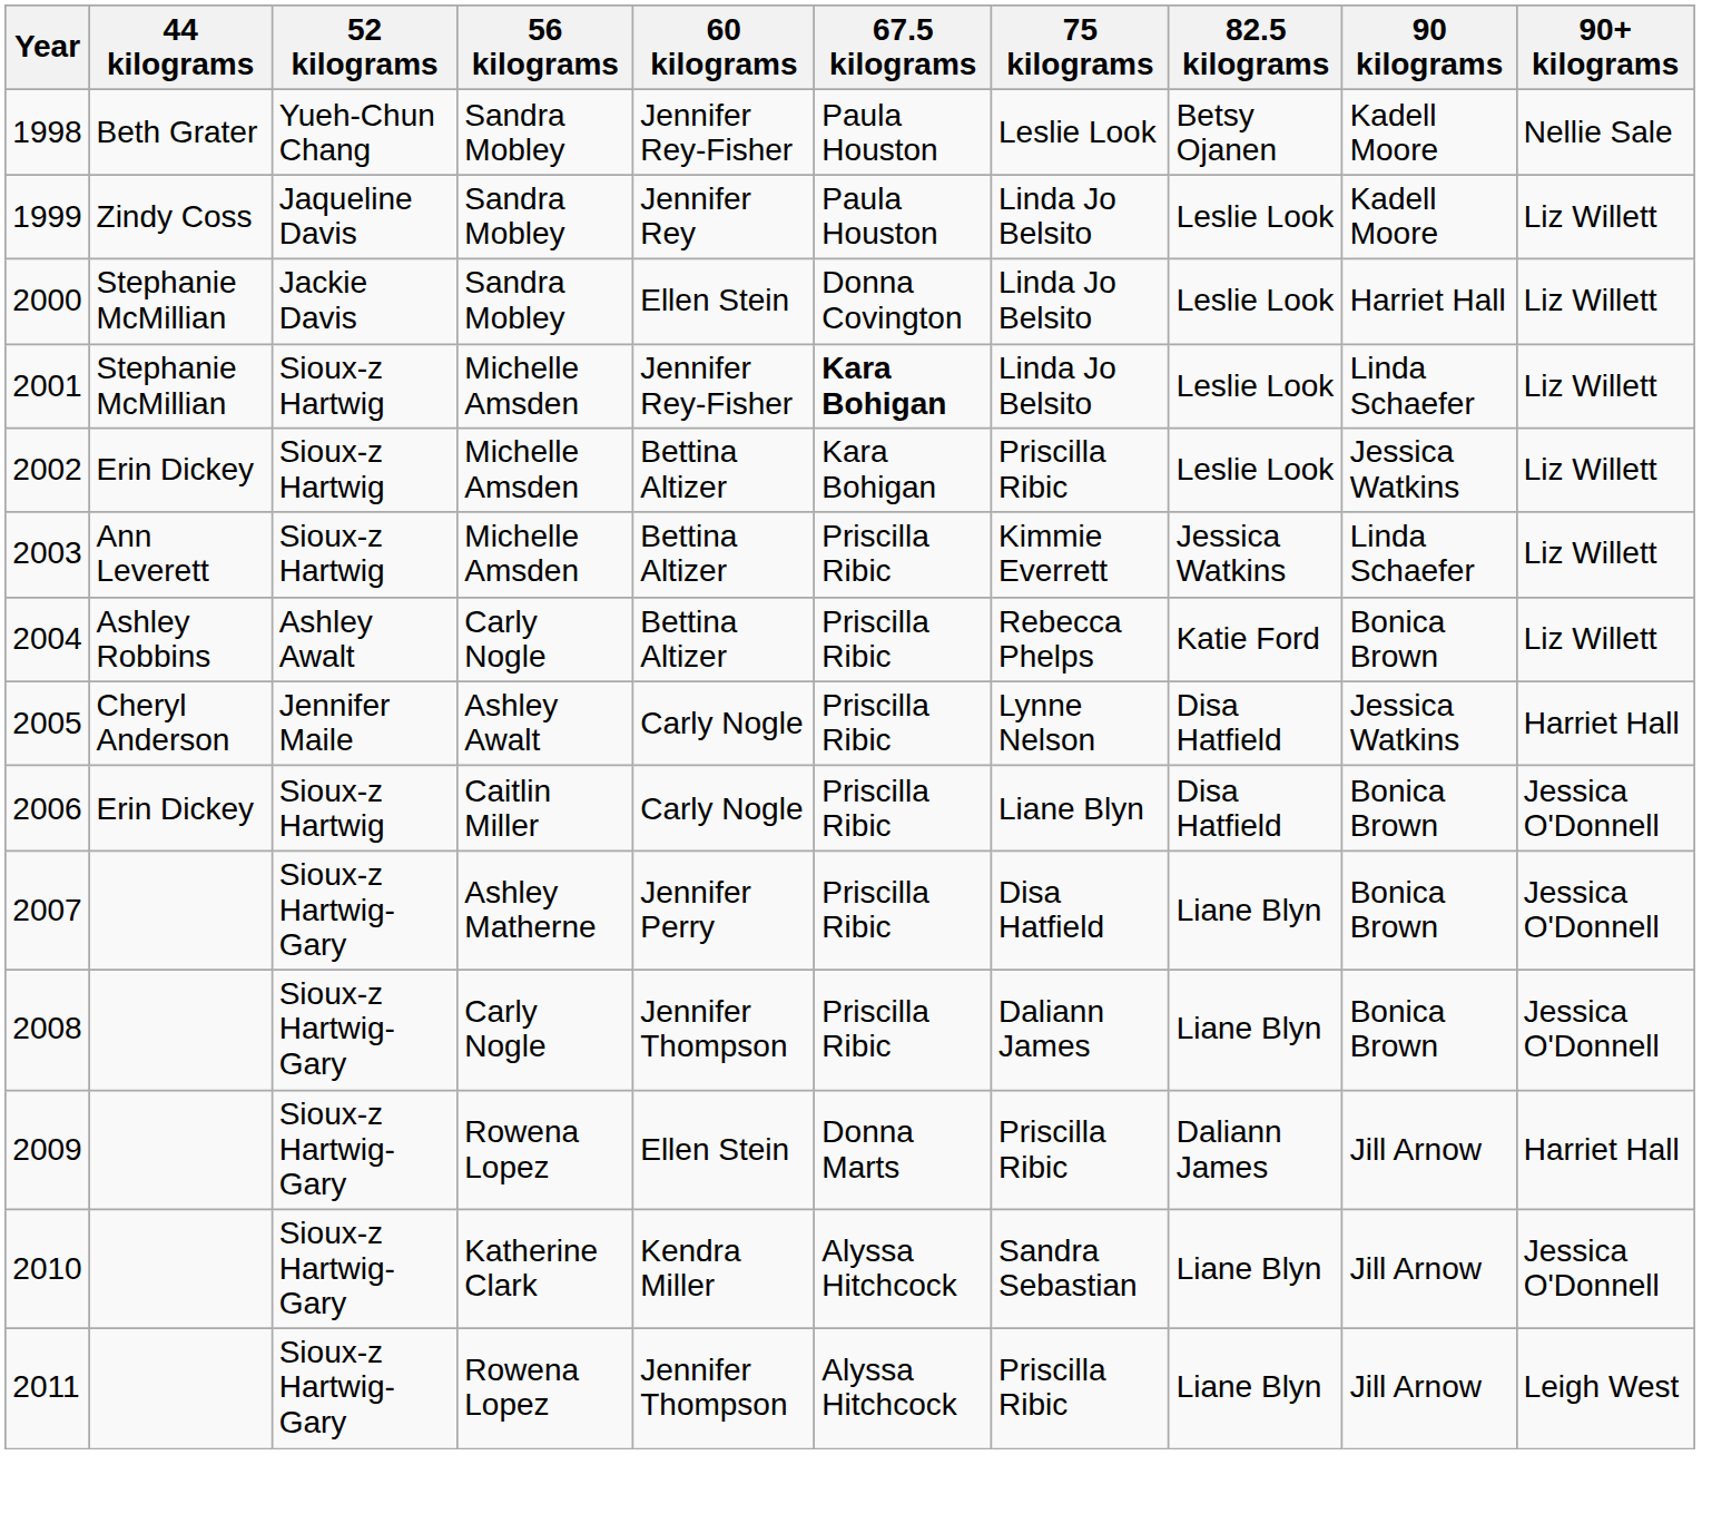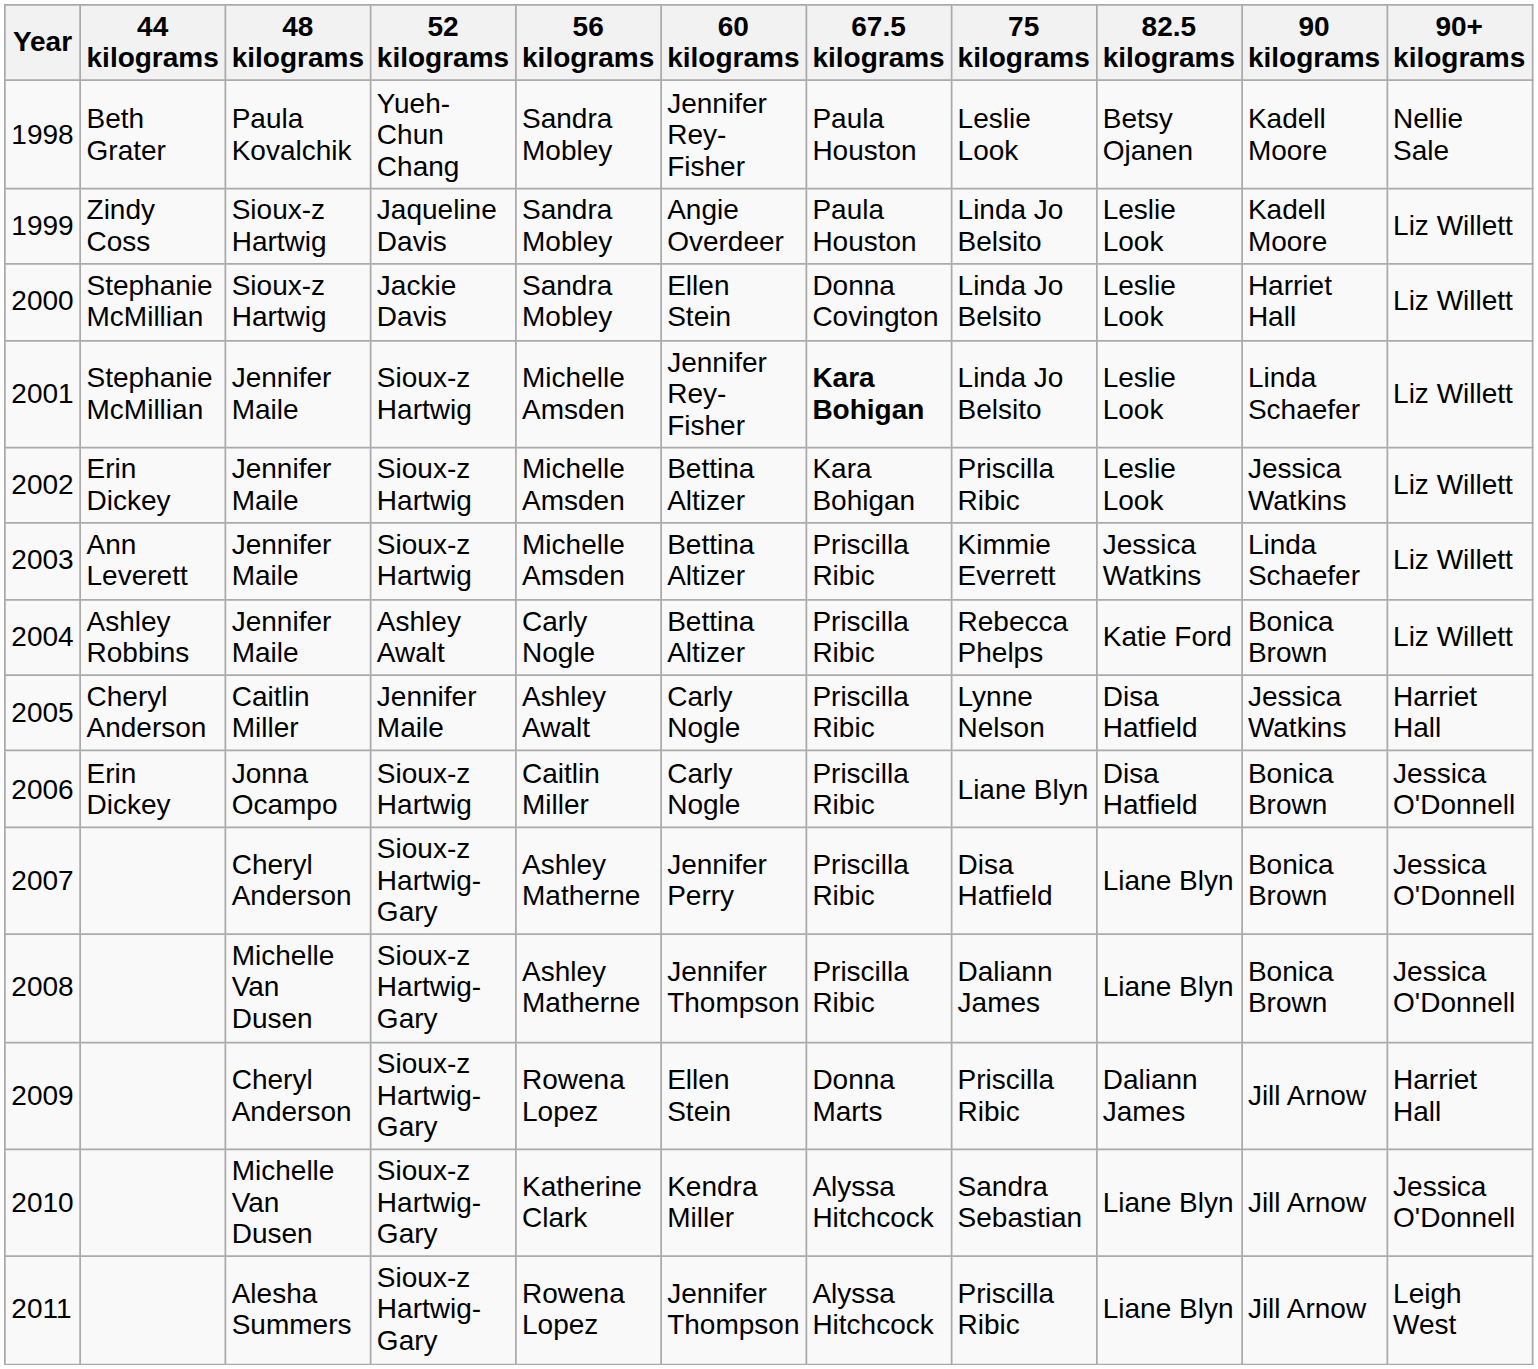+ column: 48 kilograms | Paula Kovalchik | Sioux-z Hartwig | Sioux-z Hartwig | Jennifer Maile | Jennifer Maile | Jennifer Maile | Jennifer Maile | Caitlin Miller | Jonna Ocampo | Cheryl Anderson | Michelle Van Dusen | Cheryl Anderson | Michelle Van Dusen | Alesha Summers
1999 | 60 kilograms: Jennifer Rey -> Angie Overdeer
2008 | 56 kilograms: Carly Nogle -> Ashley Matherne
